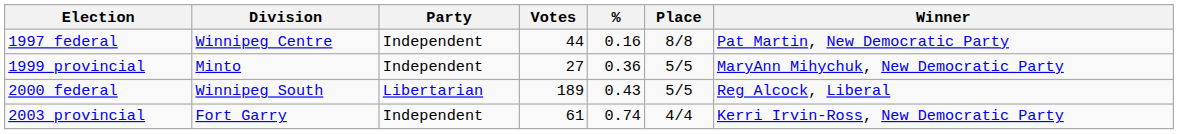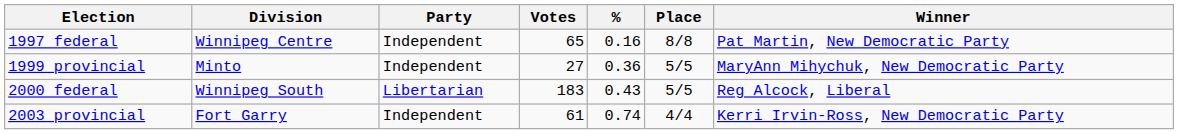1997 federal | Votes: 44 -> 65
2000 federal | Votes: 189 -> 183
